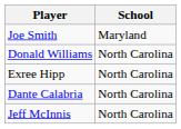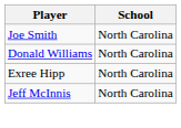Joe Smith | School: Maryland -> North Carolina
- row: Dante Calabria | North Carolina
